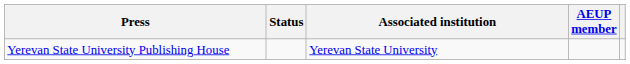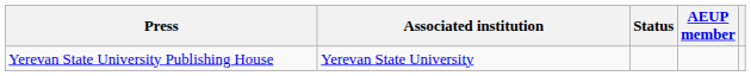columns swapped: Associated institution <-> Status
